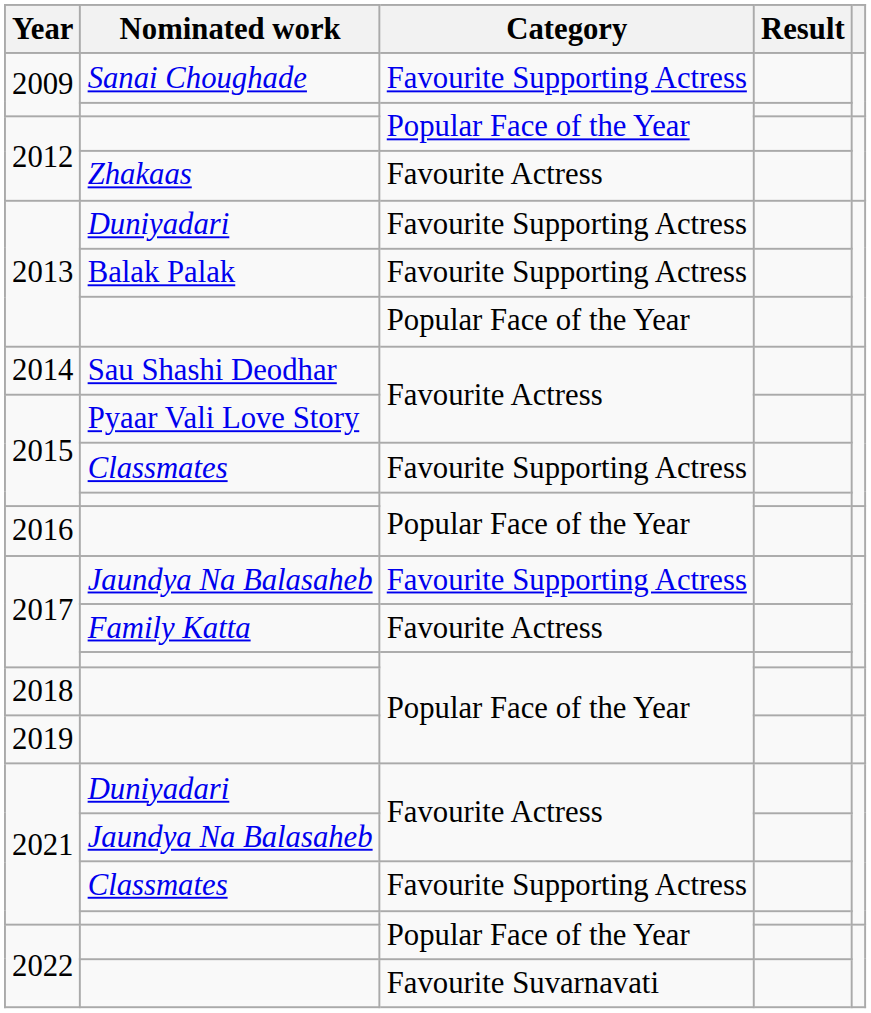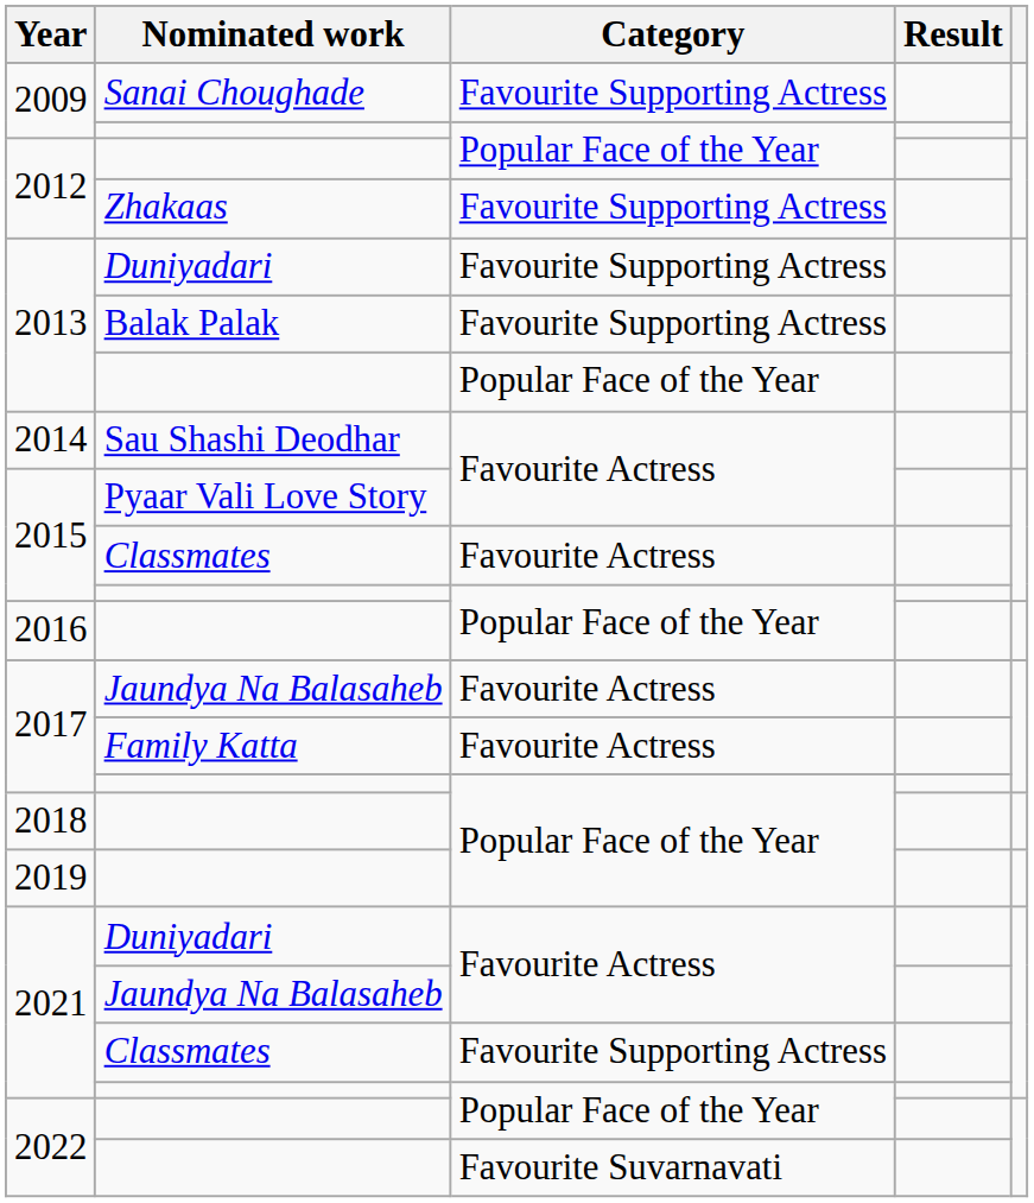2012 / Zhakaas | Category: Favourite Actress -> Favourite Supporting Actress
2015 / Classmates | Category: Favourite Supporting Actress -> Favourite Actress
2017 / Jaundya Na Balasaheb | Category: Favourite Supporting Actress -> Favourite Actress
